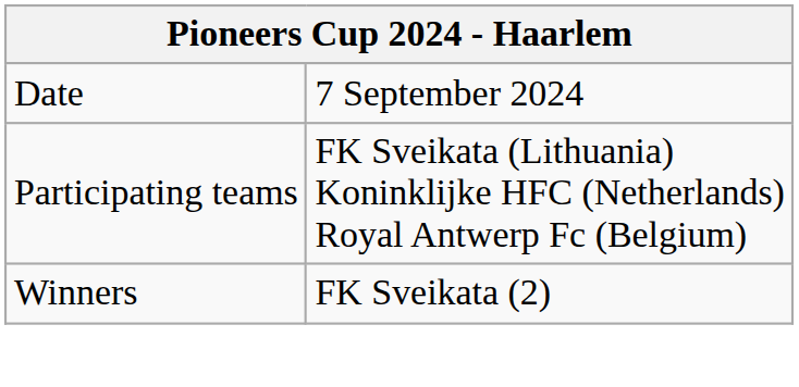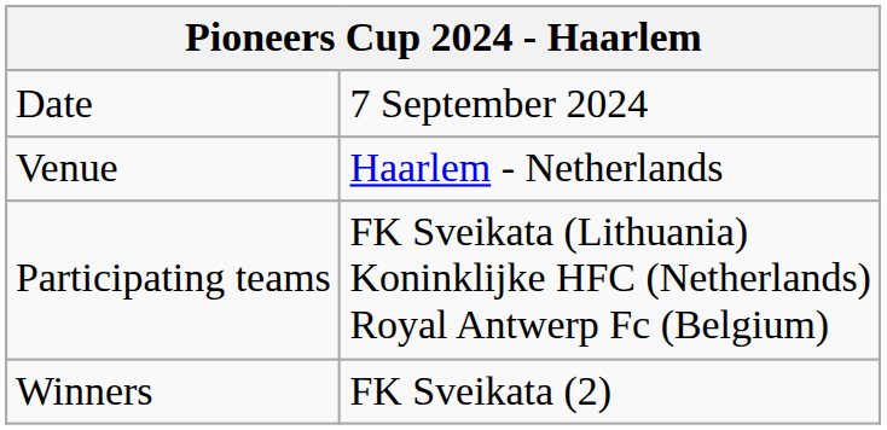+ row: Venue | Haarlem - Netherlands
